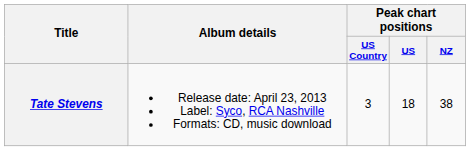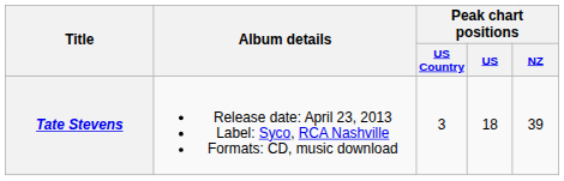Tate Stevens | Peak chart positions / NZ: 38 -> 39
